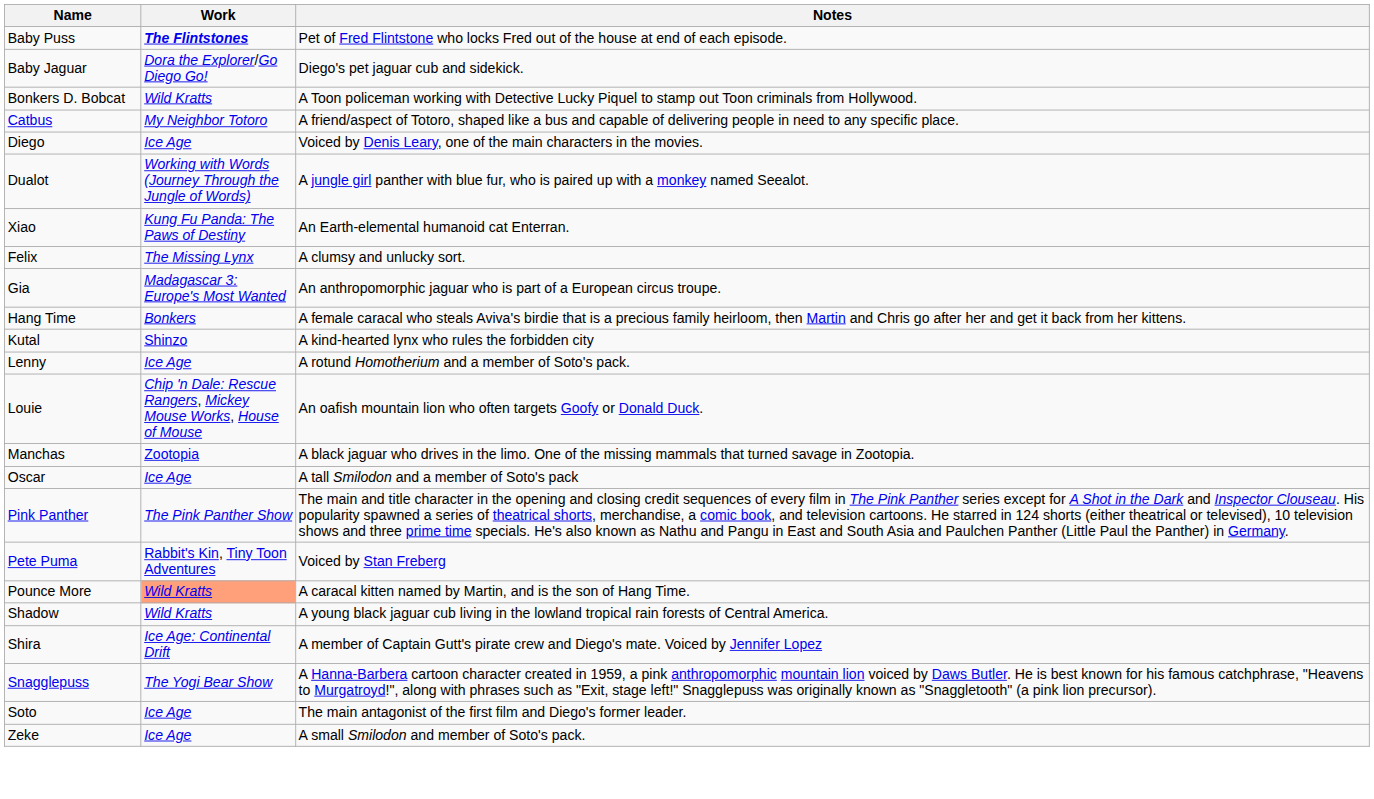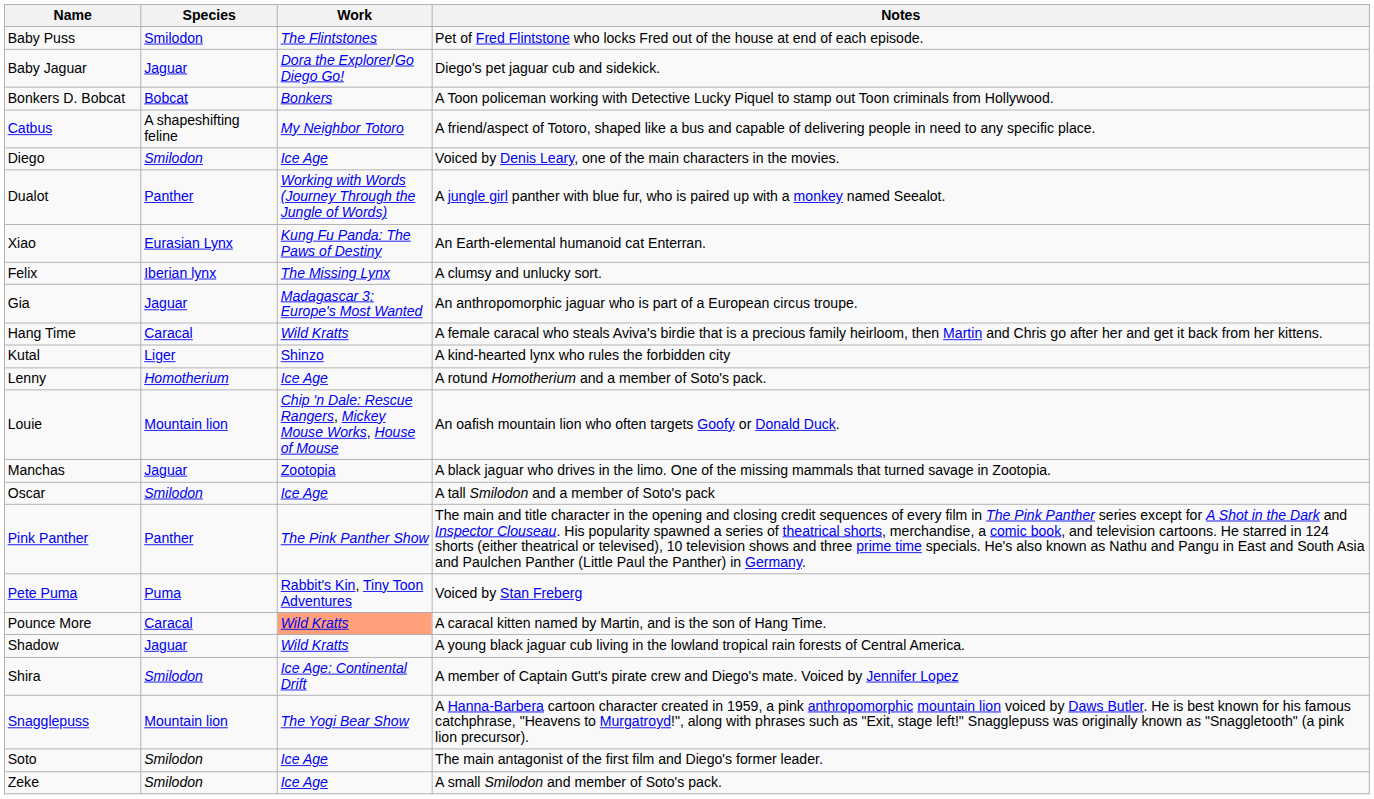+ column: Species | Smilodon | Jaguar | Bobcat | A shapeshifting feline | Smilodon | Panther | Eurasian Lynx | Iberian lynx | Jaguar | Caracal | Liger | Homotherium | Mountain lion | Jaguar | Smilodon | Panther | Puma | Caracal | Jaguar | Smilodon | Mountain lion | Smilodon | Smilodon
Baby Puss | Work: bold -> normal
Bonkers D. Bobcat | Work: Wild Kratts -> Bonkers
Hang Time | Work: Bonkers -> Wild Kratts
